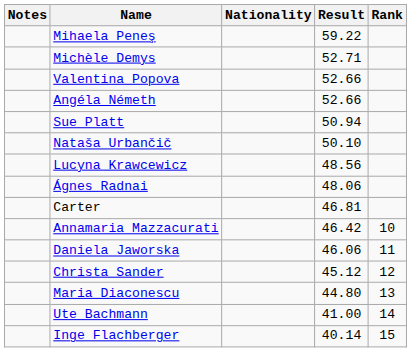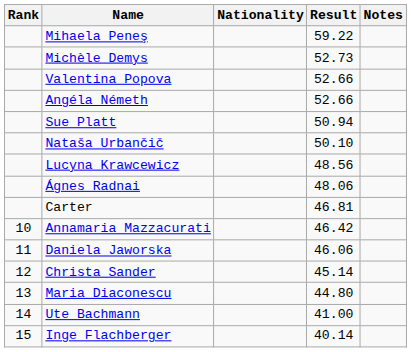columns swapped: Rank <-> Notes
Michèle Demys | Result: 52.71 -> 52.73
Christa Sander | Result: 45.12 -> 45.14
